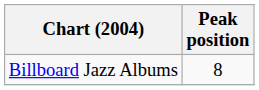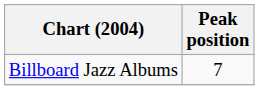Billboard Jazz Albums | Peak position: 8 -> 7
